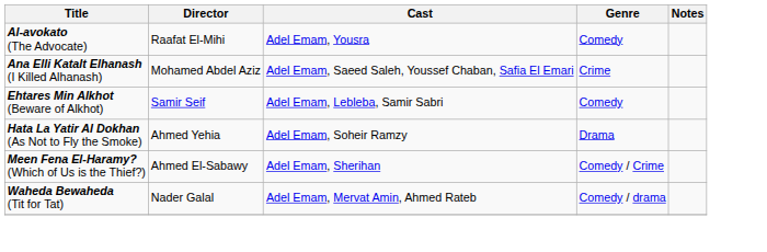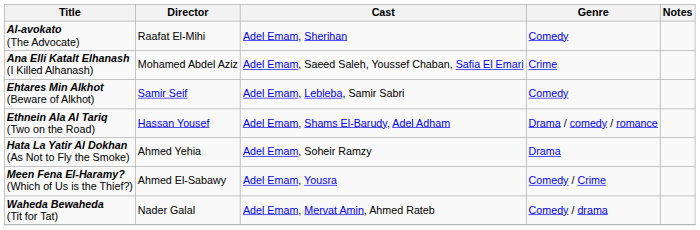Al-avokato (The Advocate) | Cast: Adel Emam, Yousra -> Adel Emam, Sherihan
+ row: Ethnein Ala Al Tariq (Two on the Road) | Hassan Yousef | Adel Emam, Shams El-Barudy, Adel Adham | Drama / comedy / romance
Meen Fena El-Haramy? (Which of Us is the Thief?) | Cast: Adel Emam, Sherihan -> Adel Emam, Yousra
